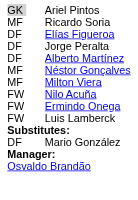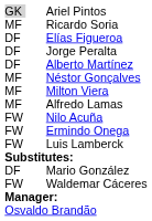+ row: MF | Alfredo Lamas
+ row: FW | Waldemar Cáceres
